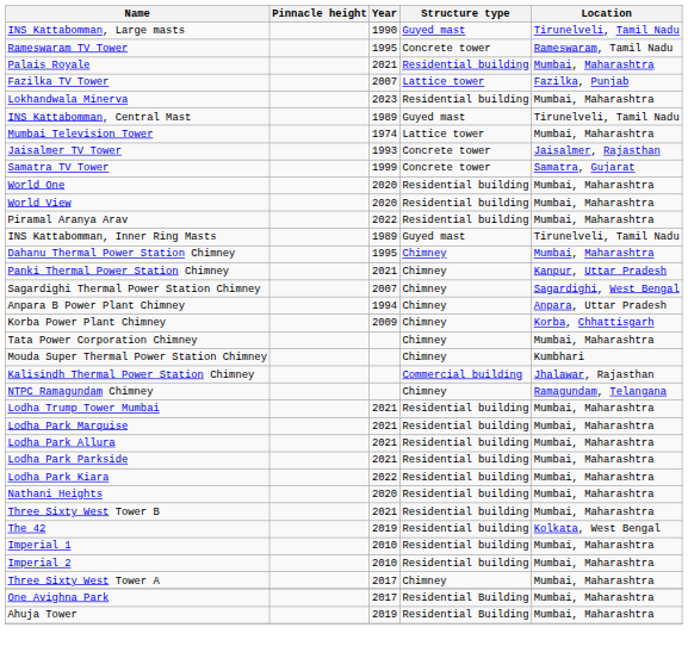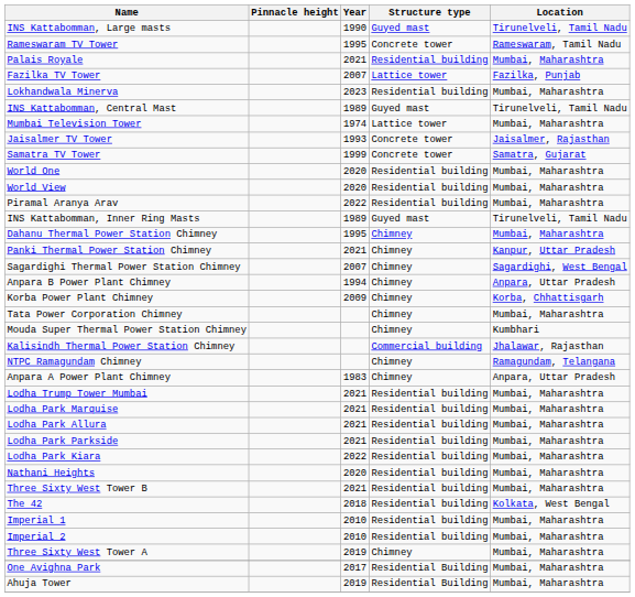+ row: Anpara A Power Plant Chimney | 1983 | Chimney | Anpara, Uttar Pradesh
The 42 | Year: 2019 -> 2018
Three Sixty West Tower A | Year: 2017 -> 2019
